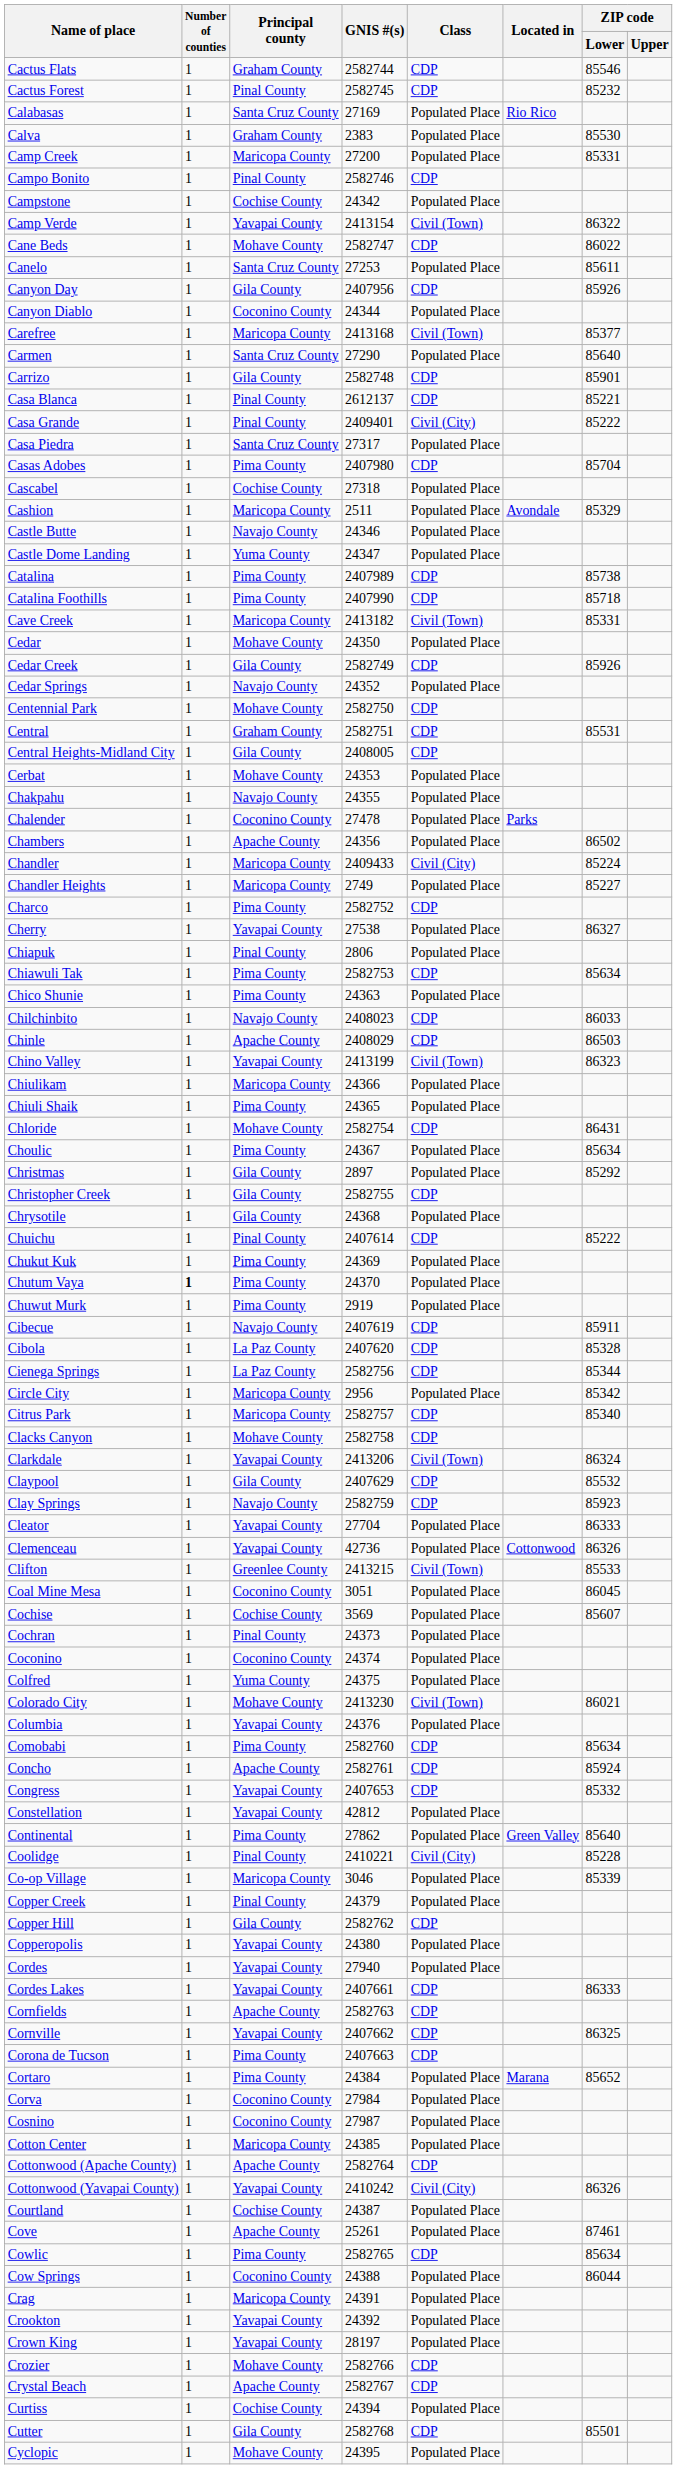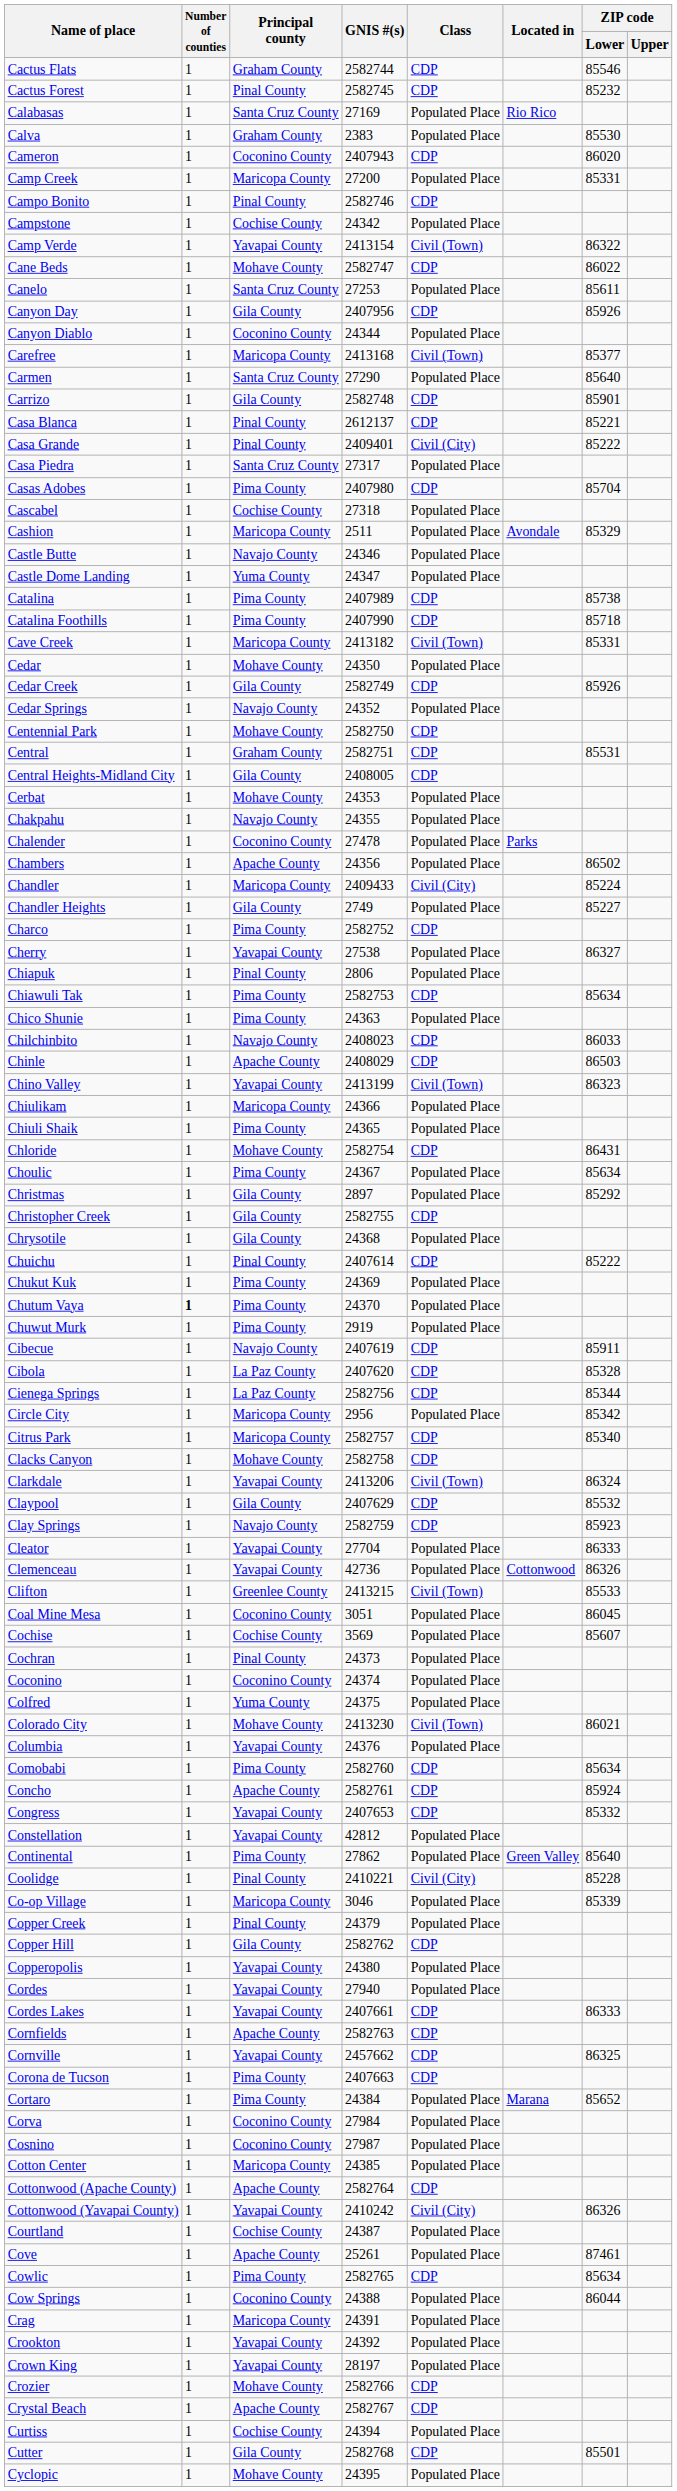+ row: Cameron | 1 | Coconino County | 2407943 | CDP | 86020
Chandler Heights | Principal county: Maricopa County -> Gila County
Cornville | GNIS #(s): 2407662 -> 2457662
